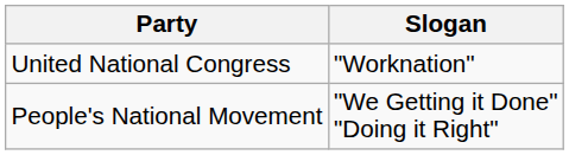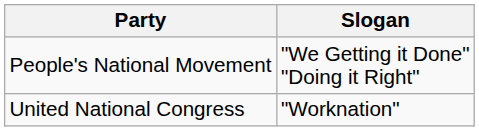rows swapped: People's National Movement <-> United National Congress
